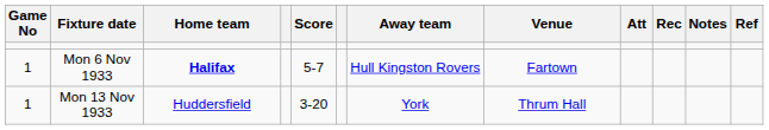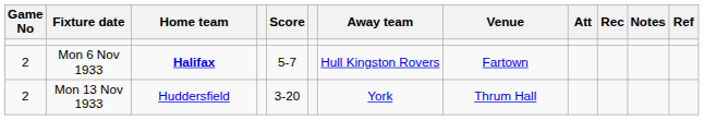Mon 6 Nov 1933 | Game No: 1 -> 2
Mon 13 Nov 1933 | Game No: 1 -> 2
